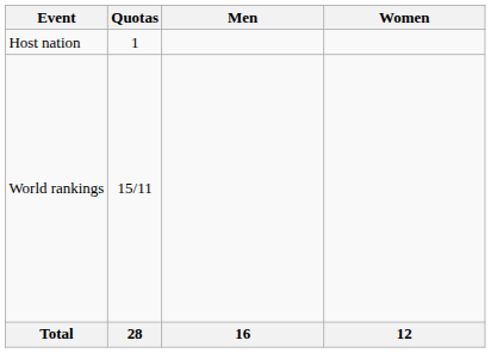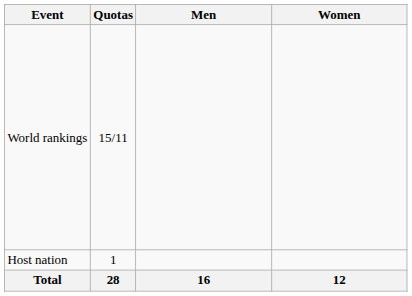rows swapped: Host nation <-> World rankings
